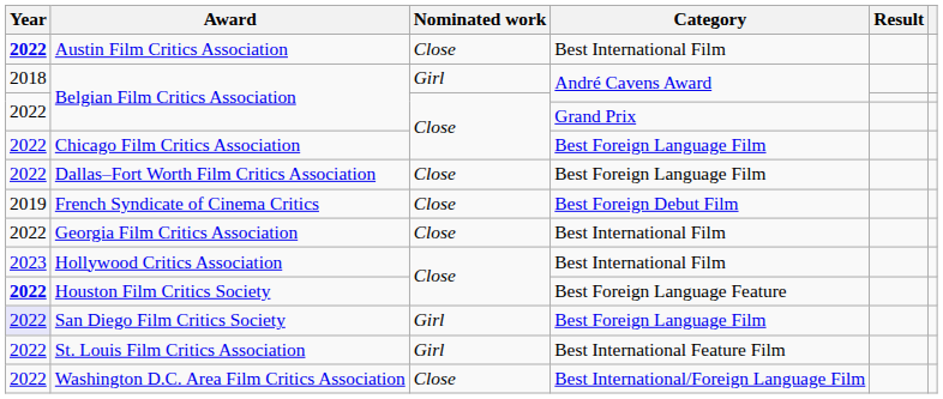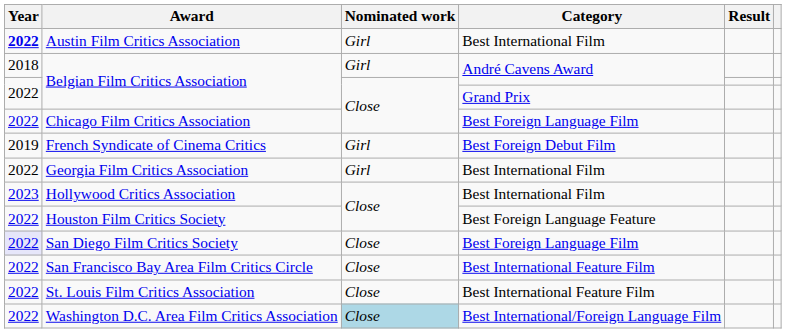Austin Film Critics Association | Nominated work: Close -> Girl
- row: 2022 | Dallas–Fort Worth Film Critics Association | Close | Best Foreign Language Film
French Syndicate of Cinema Critics | Nominated work: Close -> Girl
Georgia Film Critics Association | Nominated work: Close -> Girl
Houston Film Critics Society | Year: bold -> normal
San Diego Film Critics Society | Nominated work: Girl -> Close
+ row: 2022 | San Francisco Bay Area Film Critics Circle | Close | Best International Feature Film
St. Louis Film Critics Association | Nominated work: Girl -> Close
Washington D.C. Area Film Critics Association | Nominated work: no background -> lightblue background
